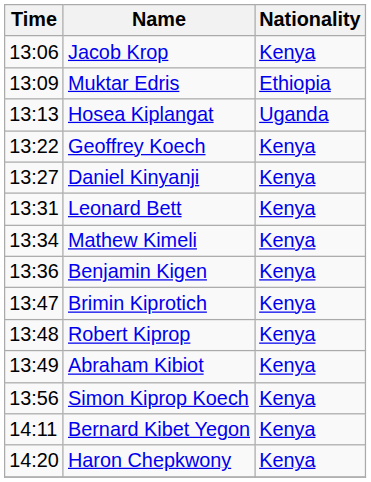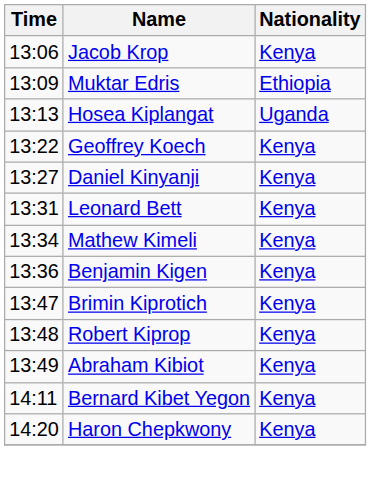- row: 13:56 | Simon Kiprop Koech | Kenya
